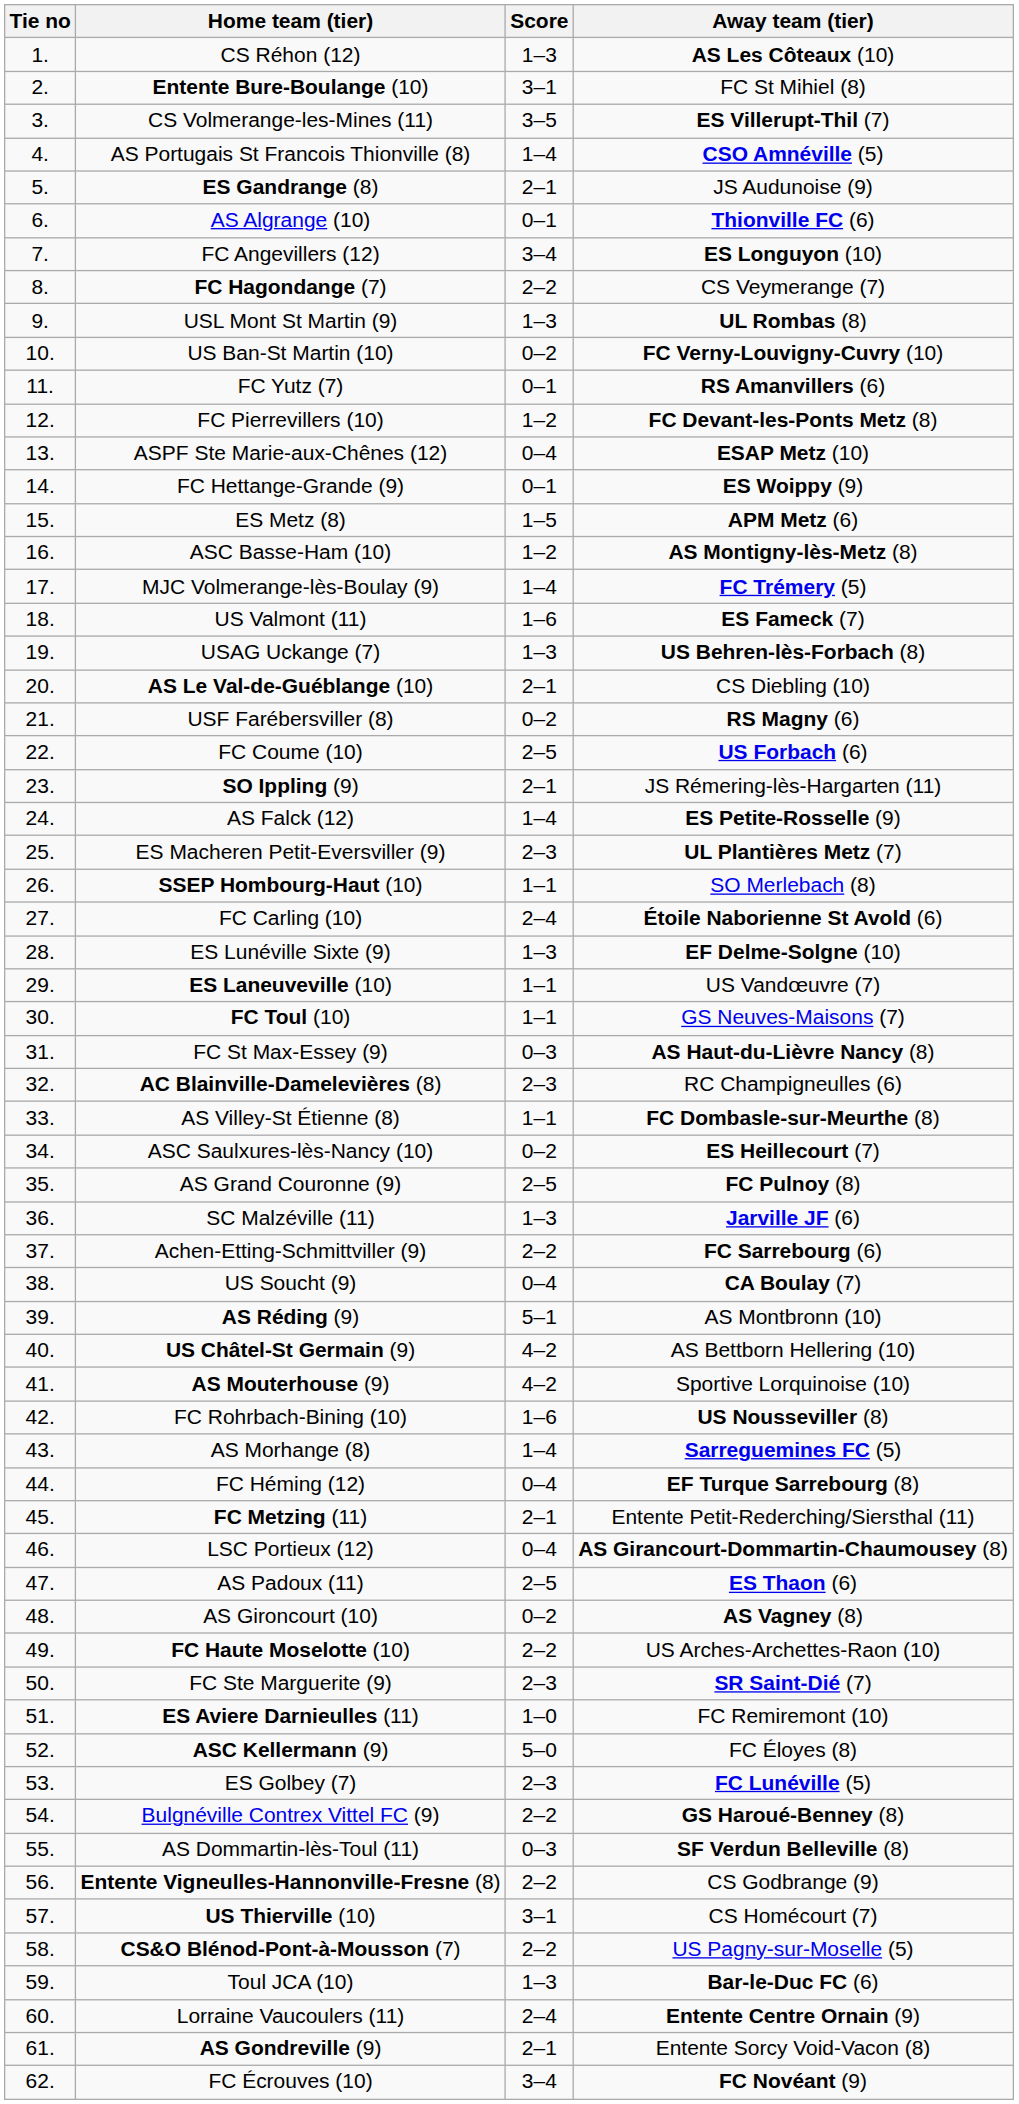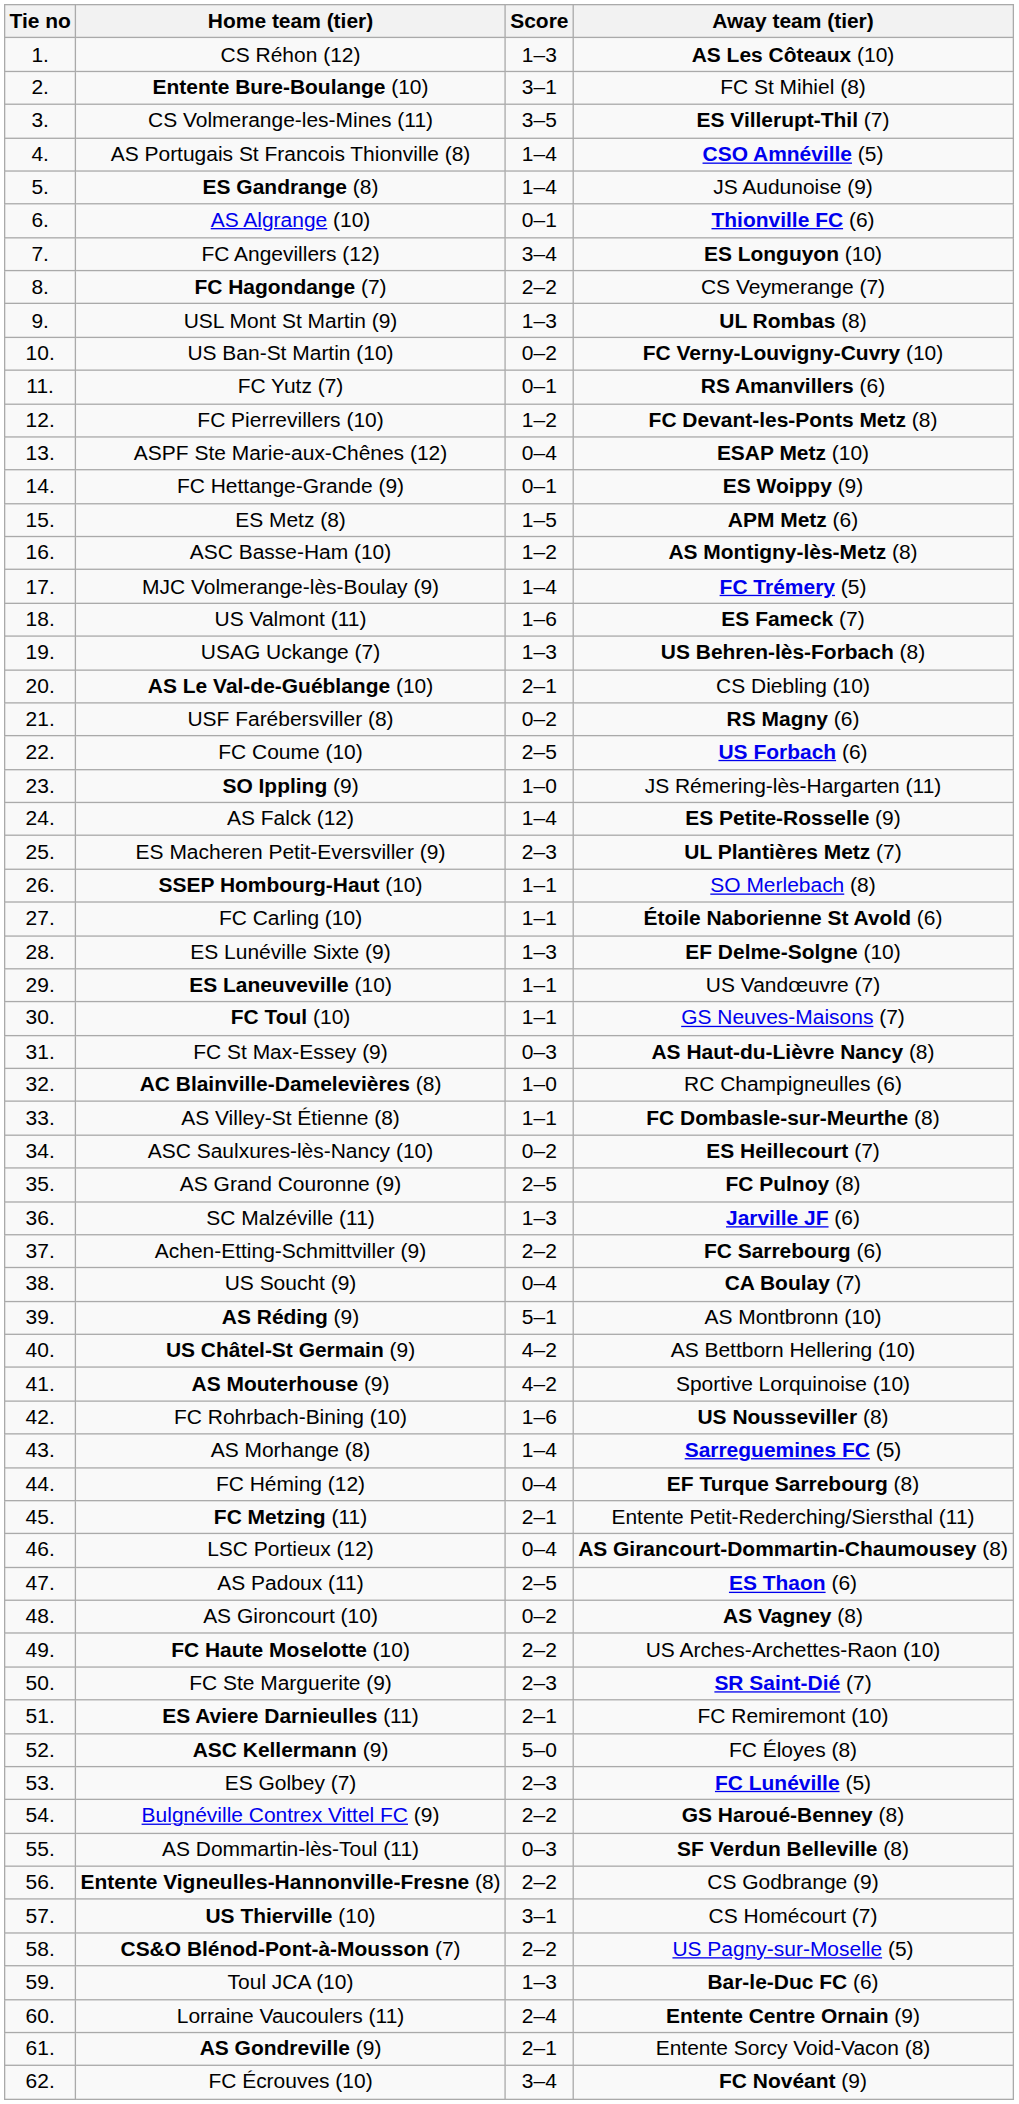ES Gandrange (8) | Score: 2–1 -> 1–4
SO Ippling (9) | Score: 2–1 -> 1–0
FC Carling (10) | Score: 2–4 -> 1–1
AC Blainville-Damelevières (8) | Score: 2–3 -> 1–0
ES Aviere Darnieulles (11) | Score: 1–0 -> 2–1
